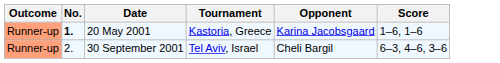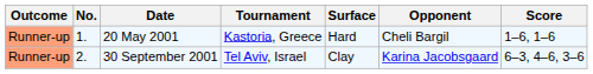+ column: Surface | Hard | Clay
20 May 2001 | No.: bold -> normal
20 May 2001 | Opponent: Karina Jacobsgaard -> Cheli Bargil
30 September 2001 | Opponent: Cheli Bargil -> Karina Jacobsgaard
